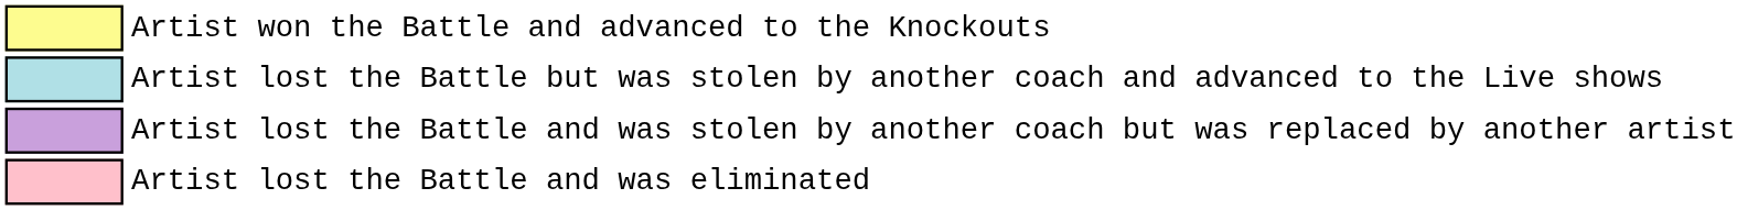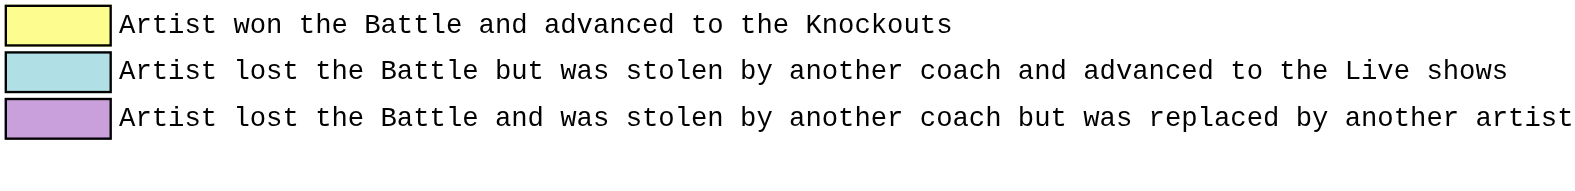- row: Artist lost the Battle and was eliminated
